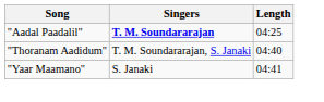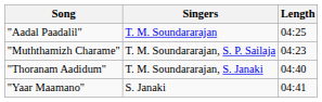"Aadal Paadalil" | Singers: bold -> normal
+ row: "Muththamizh Charame" | T. M. Soundararajan, S. P. Sailaja | 04:23
